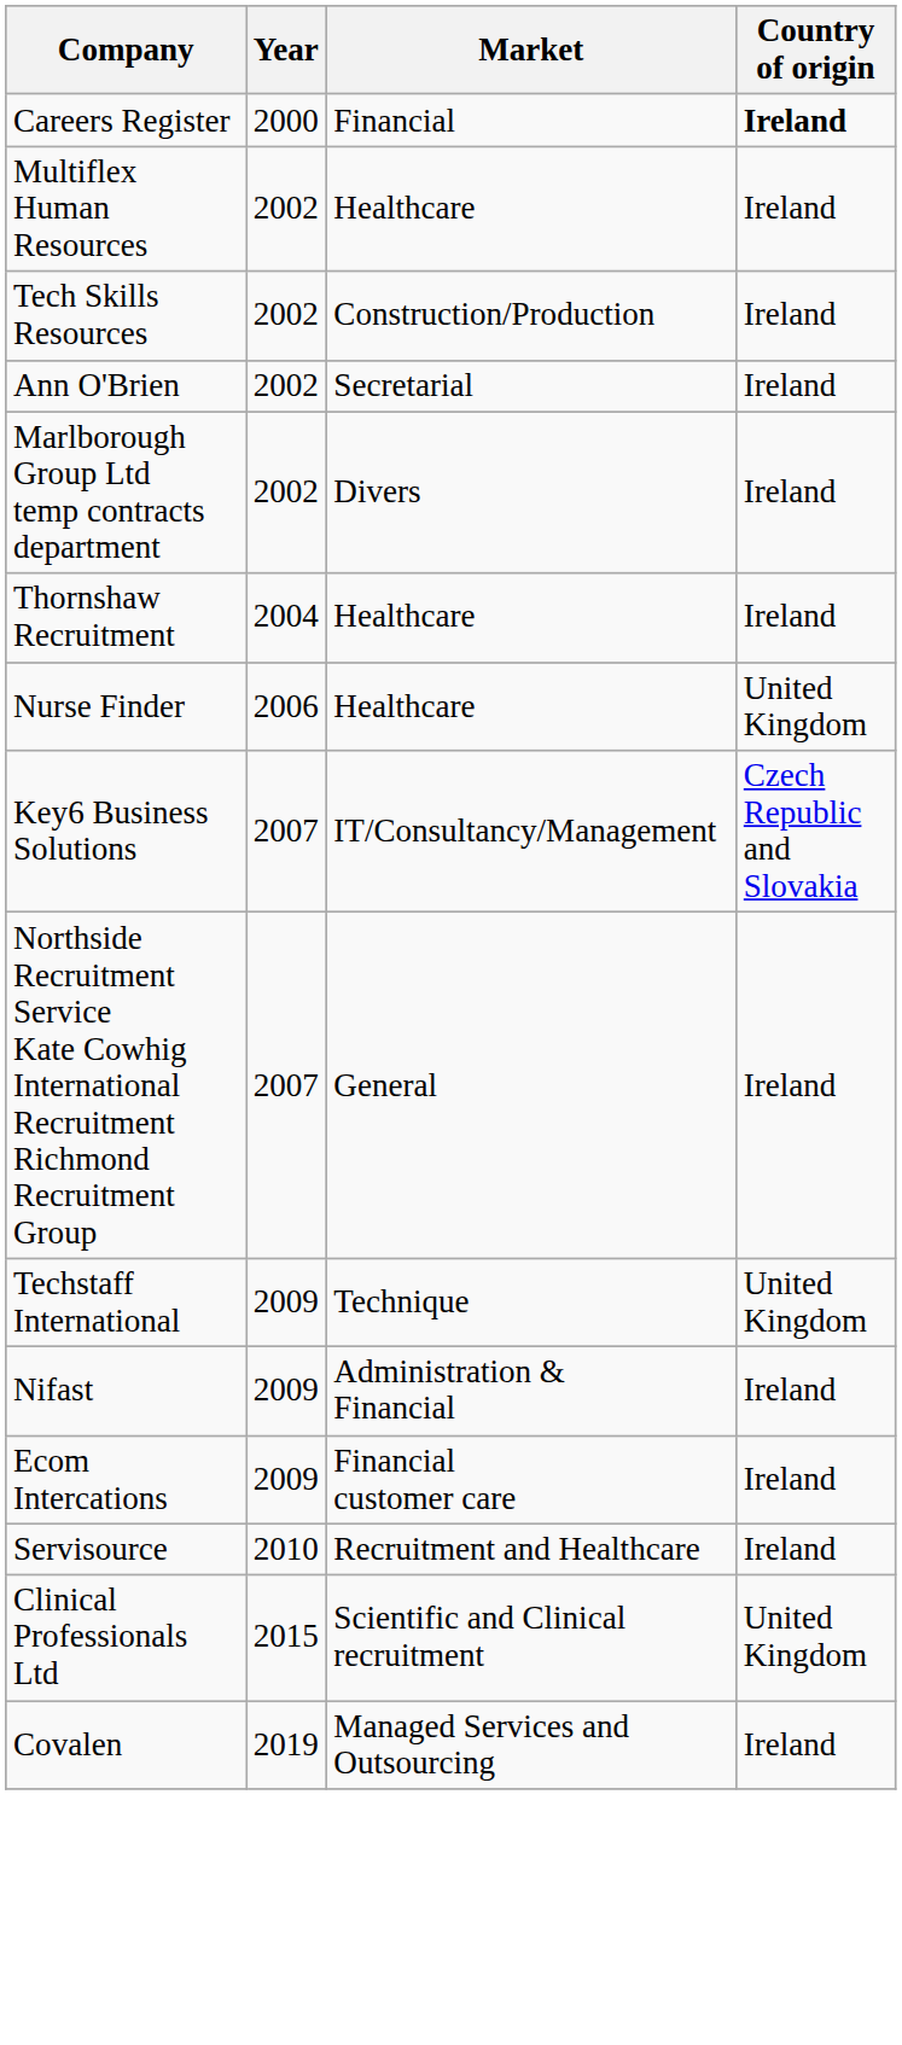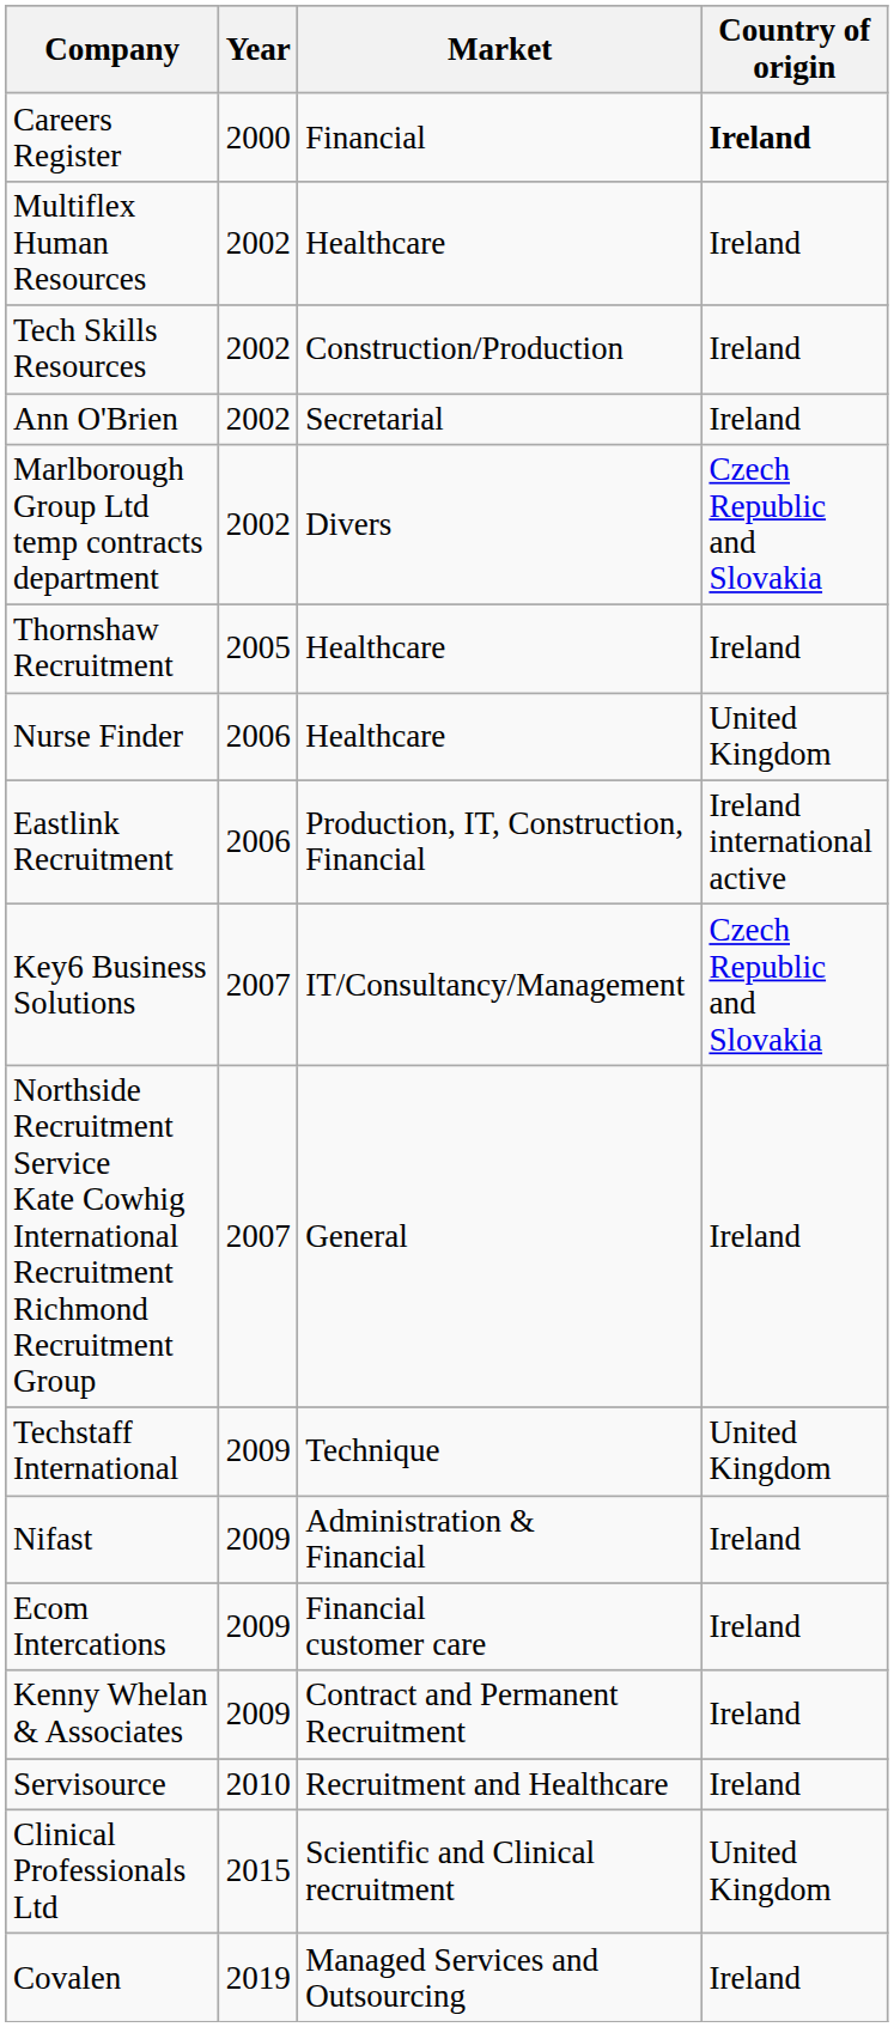Marlborough Group Ltd temp contracts department | Country of origin: Ireland -> Czech Republic and Slovakia
Thornshaw Recruitment | Year: 2004 -> 2005
+ row: Eastlink Recruitment | 2006 | Production, IT, Construction, Financial | Ireland international active
+ row: Kenny Whelan & Associates | 2009 | Contract and Permanent Recruitment | Ireland
